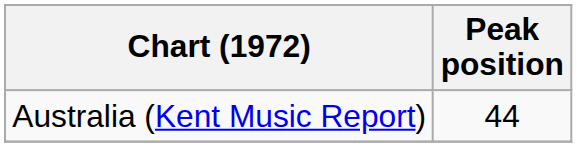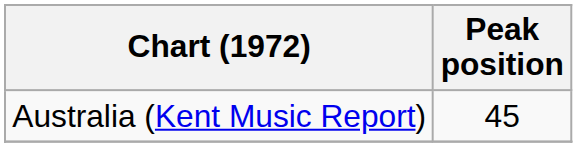Australia (Kent Music Report) | Peak position: 44 -> 45
